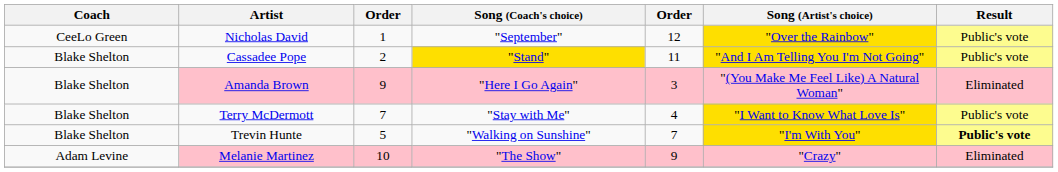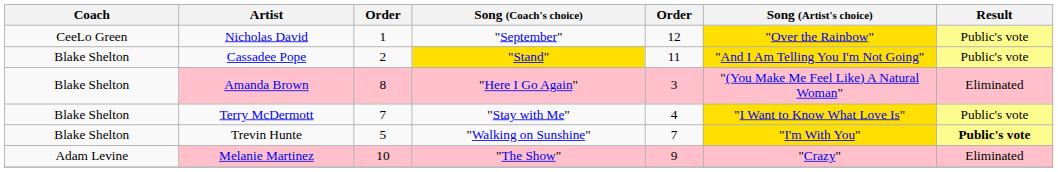Amanda Brown | column 3: 9 -> 8
